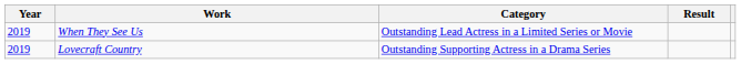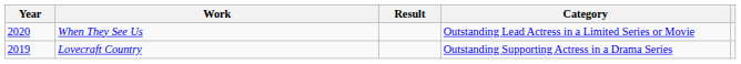columns swapped: Category <-> Result
When They See Us | Year: 2019 -> 2020
